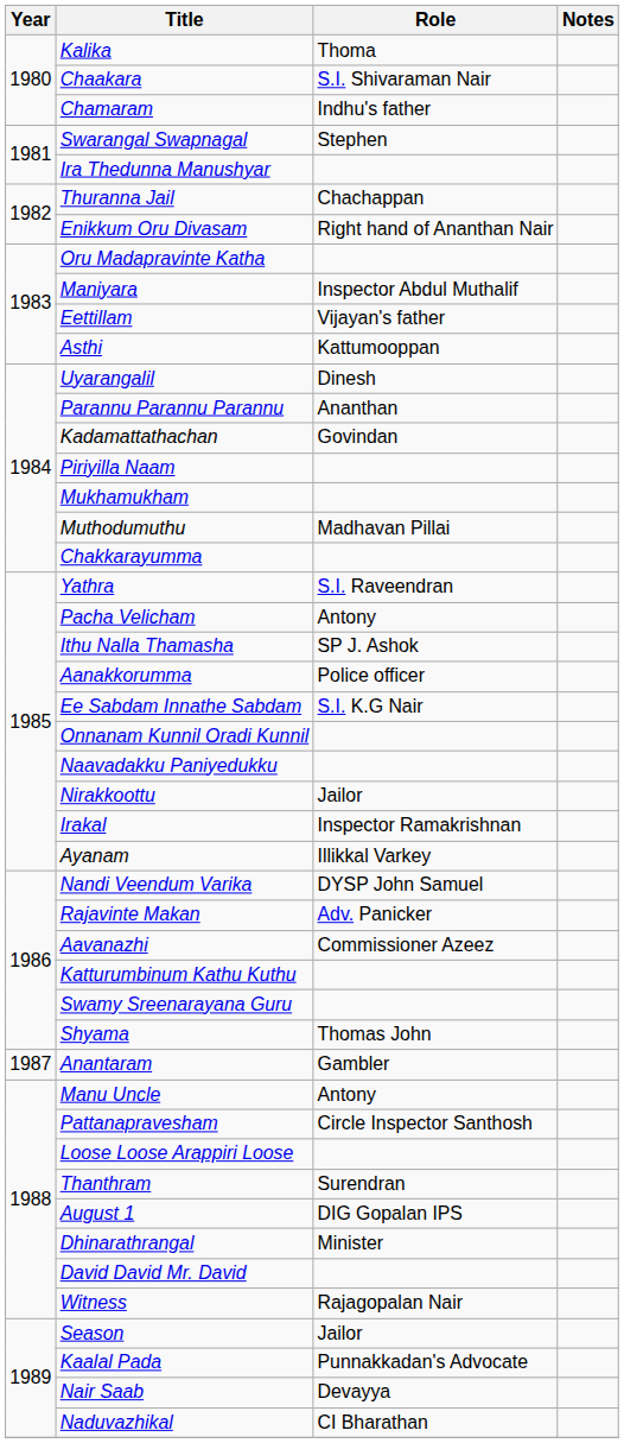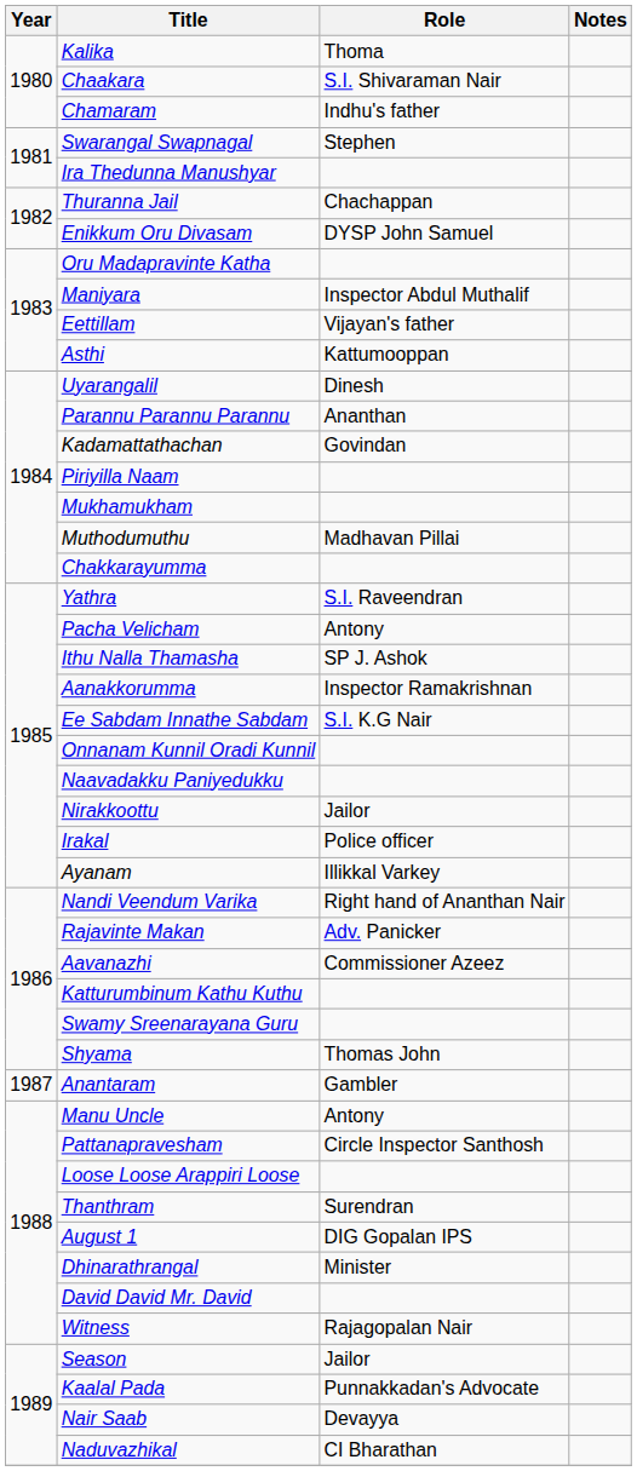Enikkum Oru Divasam | Role: Right hand of Ananthan Nair -> DYSP John Samuel
Aanakkorumma | Role: Police officer -> Inspector Ramakrishnan
Irakal | Role: Inspector Ramakrishnan -> Police officer
Nandi Veendum Varika | Role: DYSP John Samuel -> Right hand of Ananthan Nair
